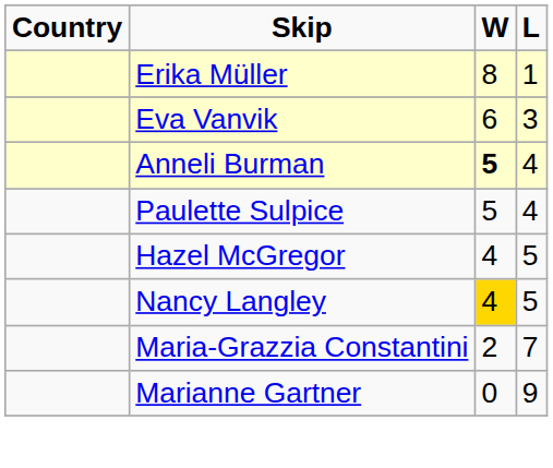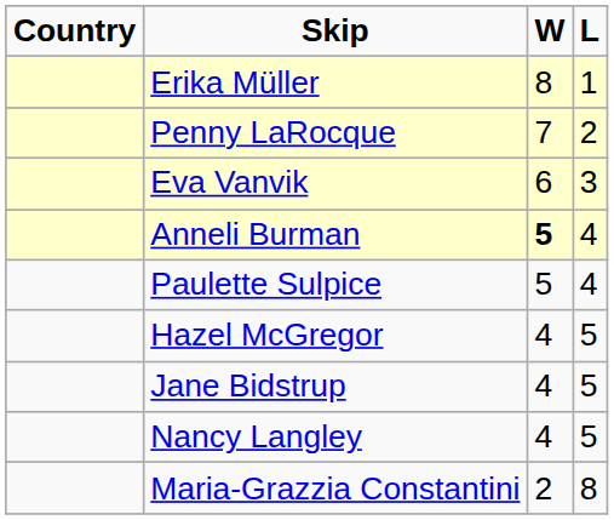+ row: Penny LaRocque | 7 | 2
+ row: Jane Bidstrup | 4 | 5
Nancy Langley | W: gold background -> no background
Maria-Grazzia Constantini | L: 7 -> 8
- row: Marianne Gartner | 0 | 9
